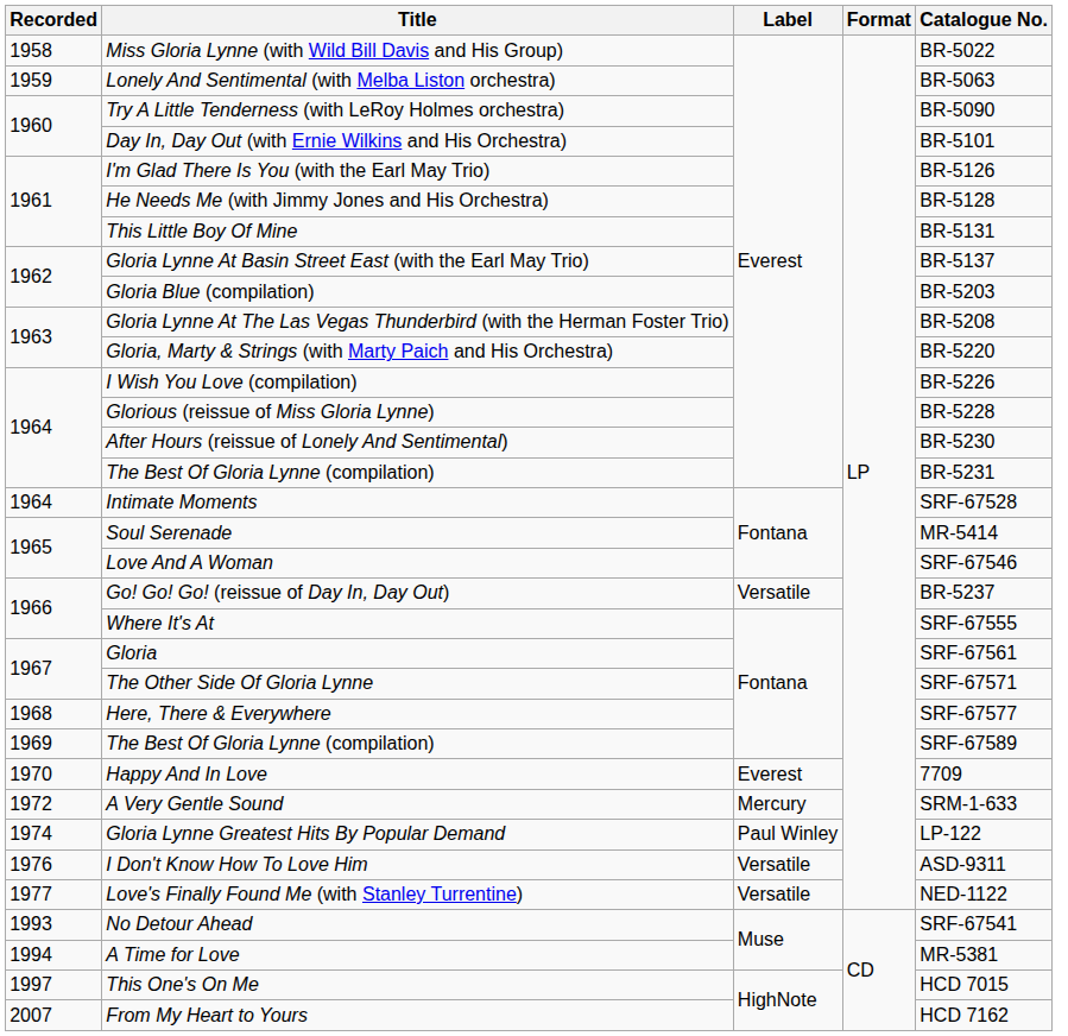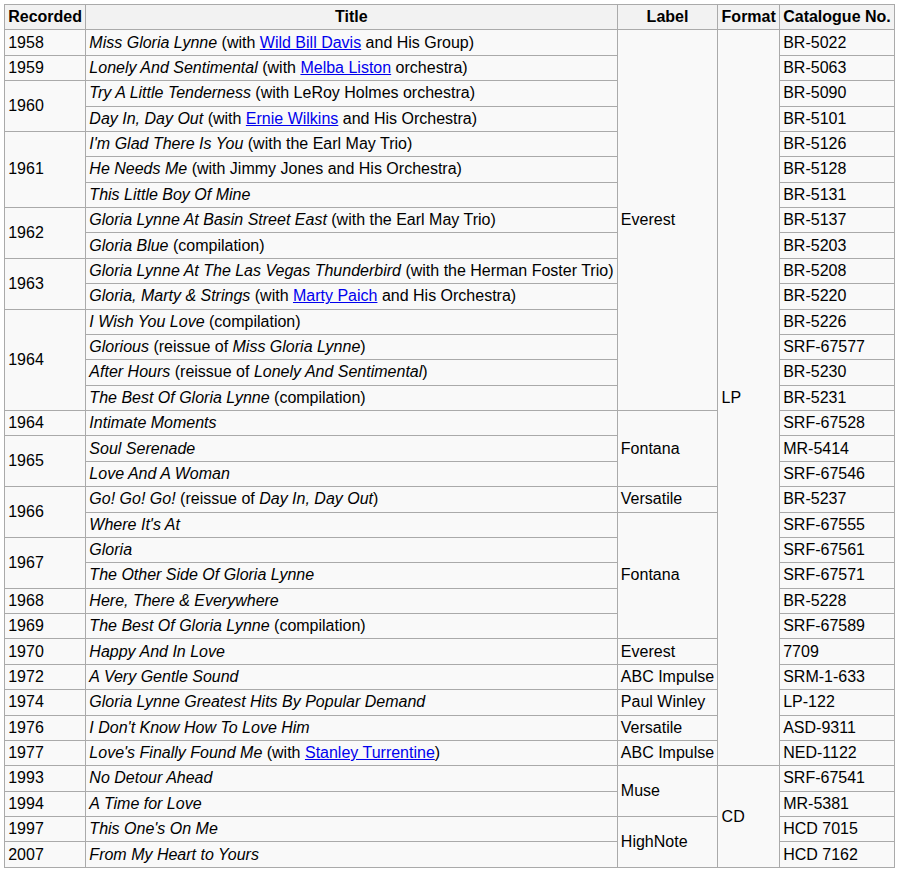Glorious (reissue of Miss Gloria Lynne) | Catalogue No.: BR-5228 -> SRF-67577
Here, There & Everywhere | Catalogue No.: SRF-67577 -> BR-5228
A Very Gentle Sound | Label: Mercury -> ABC Impulse
Love's Finally Found Me (with Stanley Turrentine) | Label: Versatile -> ABC Impulse
